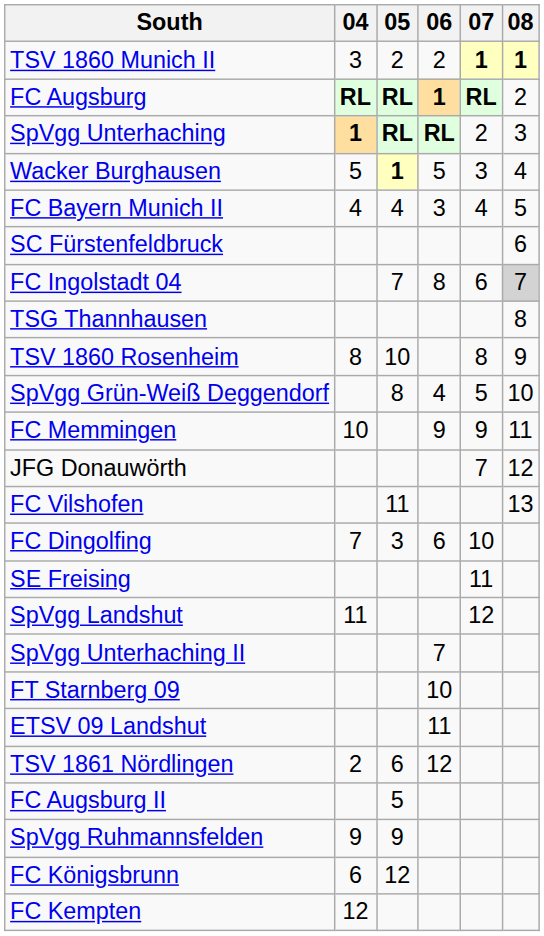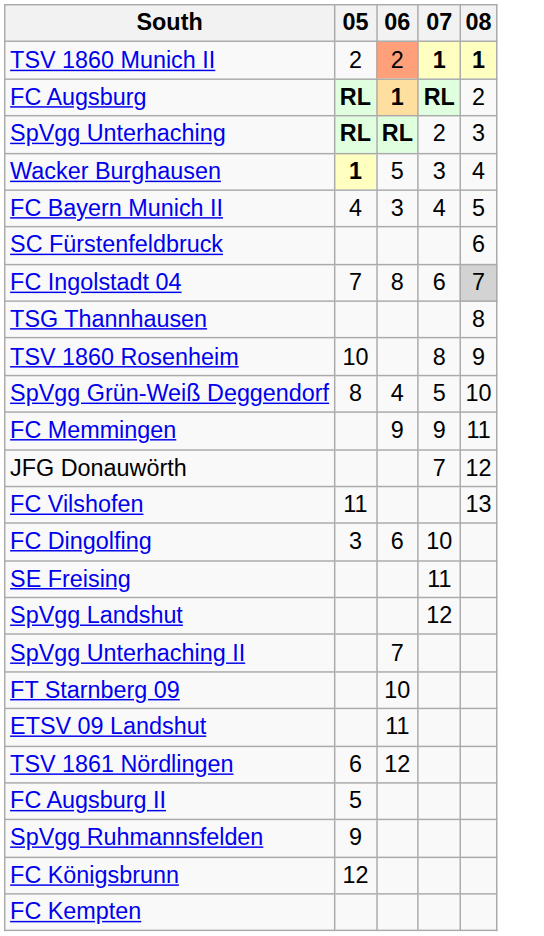- column: 04 | 3 | RL | 1 | 5 | 4 | 8 | 10 | 7 | 11 | 2 | 9 | 6 | 12
TSV 1860 Munich II | 06: no background -> lightsalmon background
